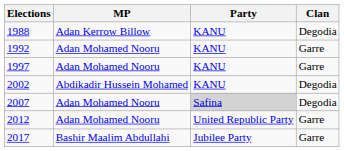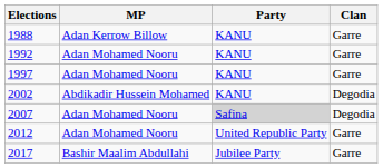1988 | Clan: Degodia -> Garre
